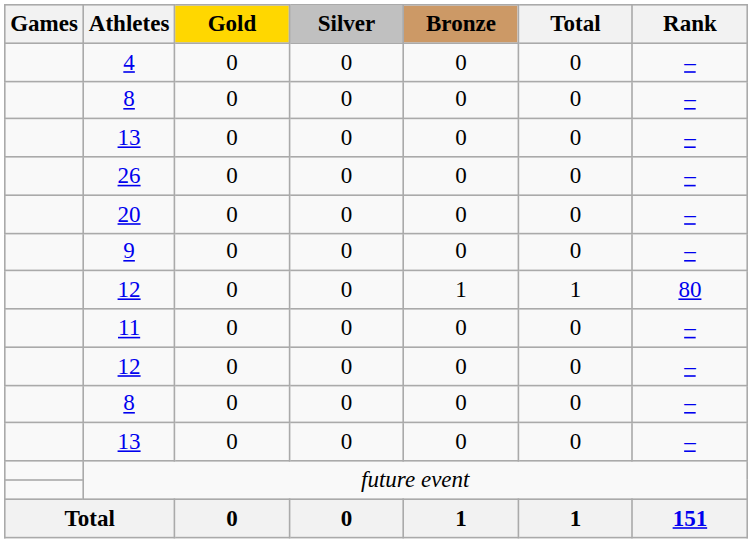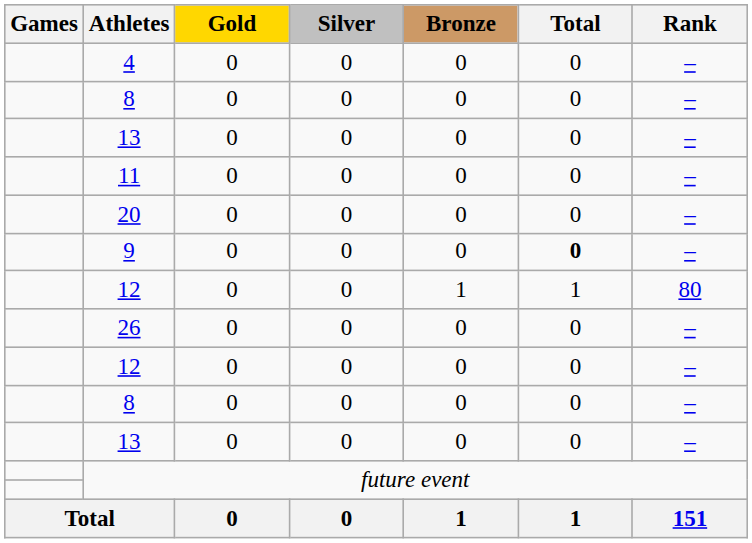rows swapped: 26 <-> 11
9 | Total: normal -> bold
